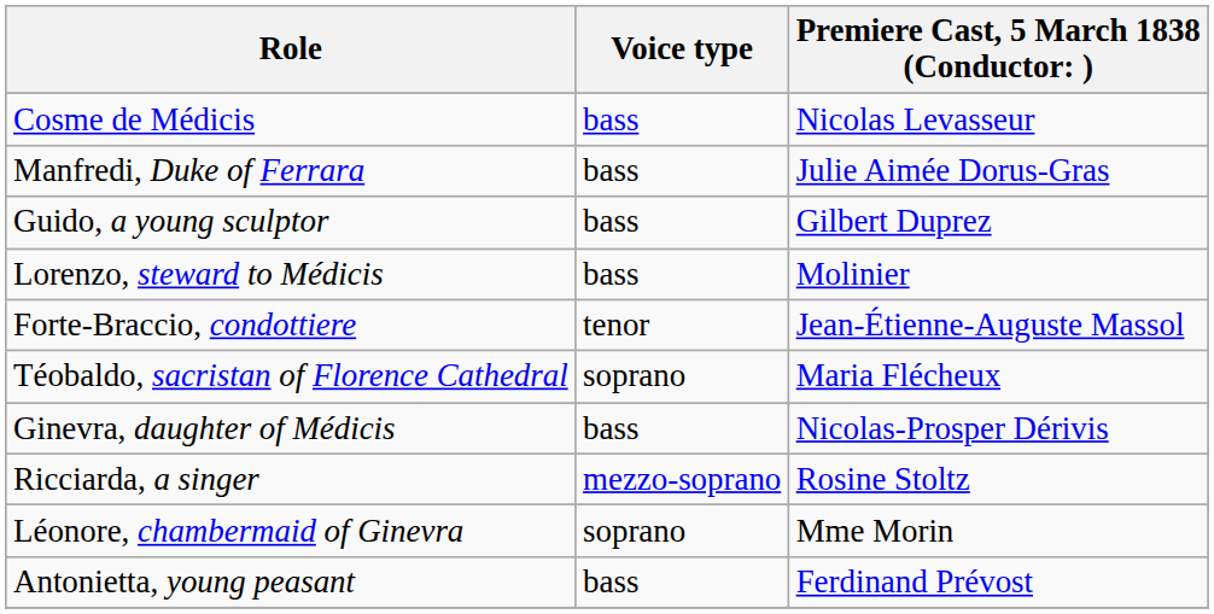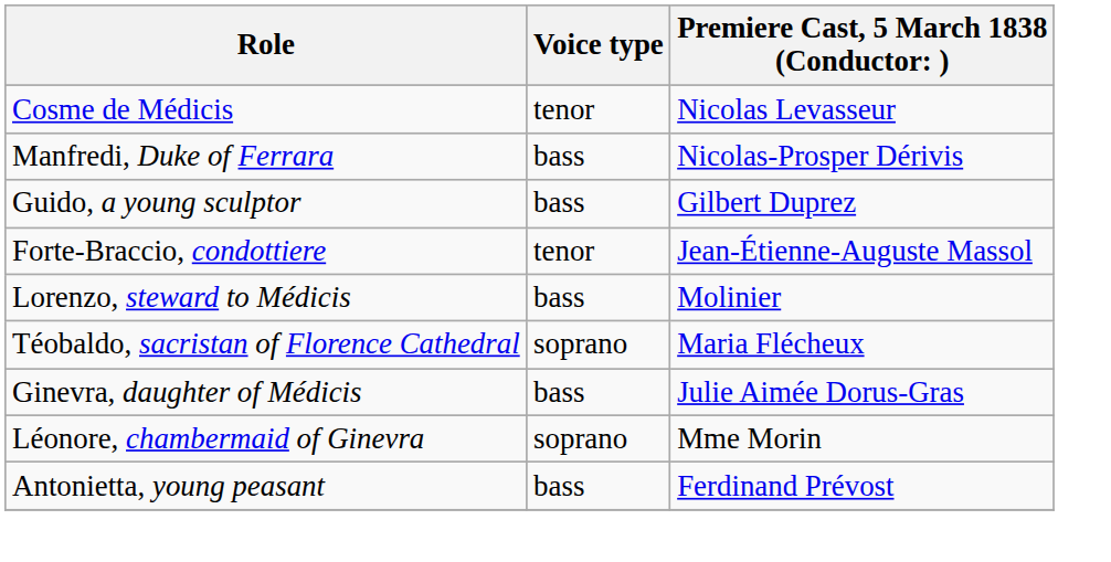Cosme de Médicis | Voice type: bass -> tenor
Manfredi, Duke of Ferrara | column 3: Julie Aimée Dorus-Gras -> Nicolas-Prosper Dérivis
rows swapped: Forte-Braccio, condottiere <-> Lorenzo, steward to Médicis
Ginevra, daughter of Médicis | column 3: Nicolas-Prosper Dérivis -> Julie Aimée Dorus-Gras
- row: Ricciarda, a singer | mezzo-soprano | Rosine Stoltz
